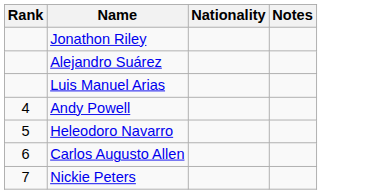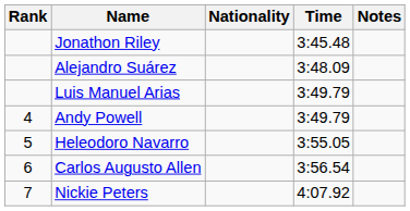+ column: Time | 3:45.48 | 3:48.09 | 3:49.79 | 3:49.79 | 3:55.05 | 3:56.54 | 4:07.92
